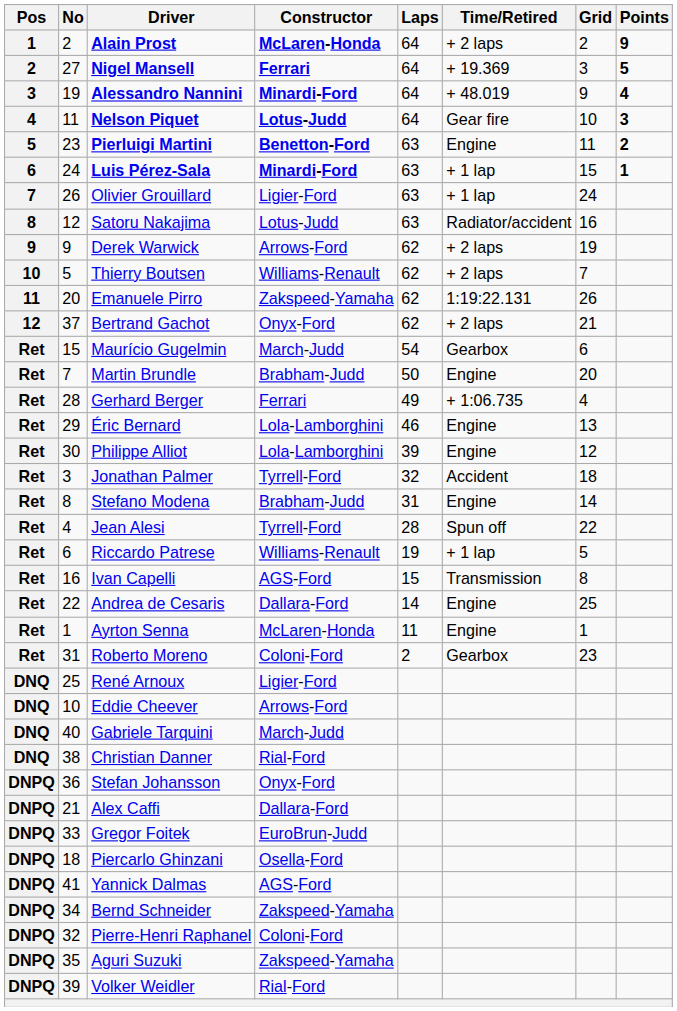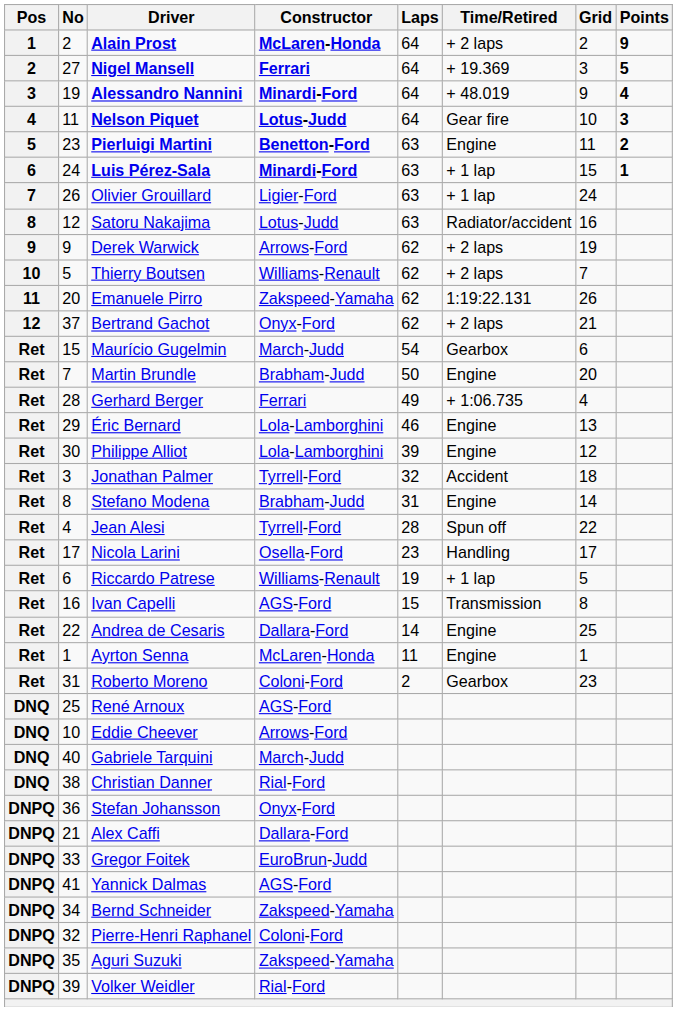+ row: Ret | 17 | Nicola Larini | Osella-Ford | 23 | Handling | 17
René Arnoux | Constructor: Ligier-Ford -> AGS-Ford
- row: DNPQ | 18 | Piercarlo Ghinzani | Osella-Ford
